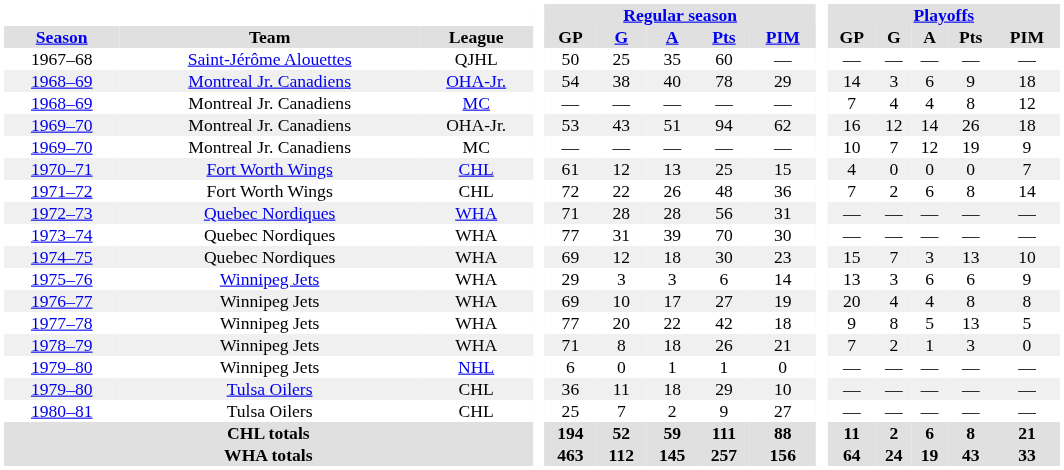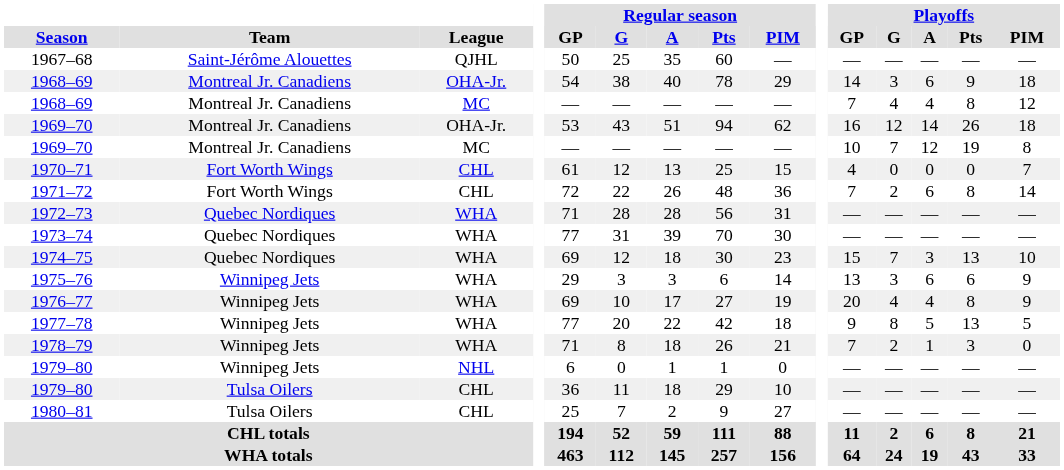1969–70 / MC | Playoffs / PIM: 9 -> 8
1976–77 | Playoffs / PIM: 8 -> 9
